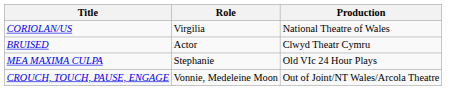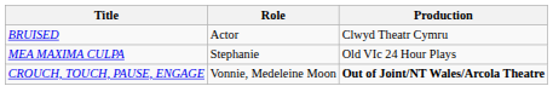- row: CORIOLAN/US | Virgilia | National Theatre of Wales
CROUCH, TOUCH, PAUSE, ENGAGE | Production: normal -> bold
